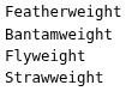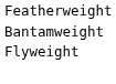- row: Strawweight
